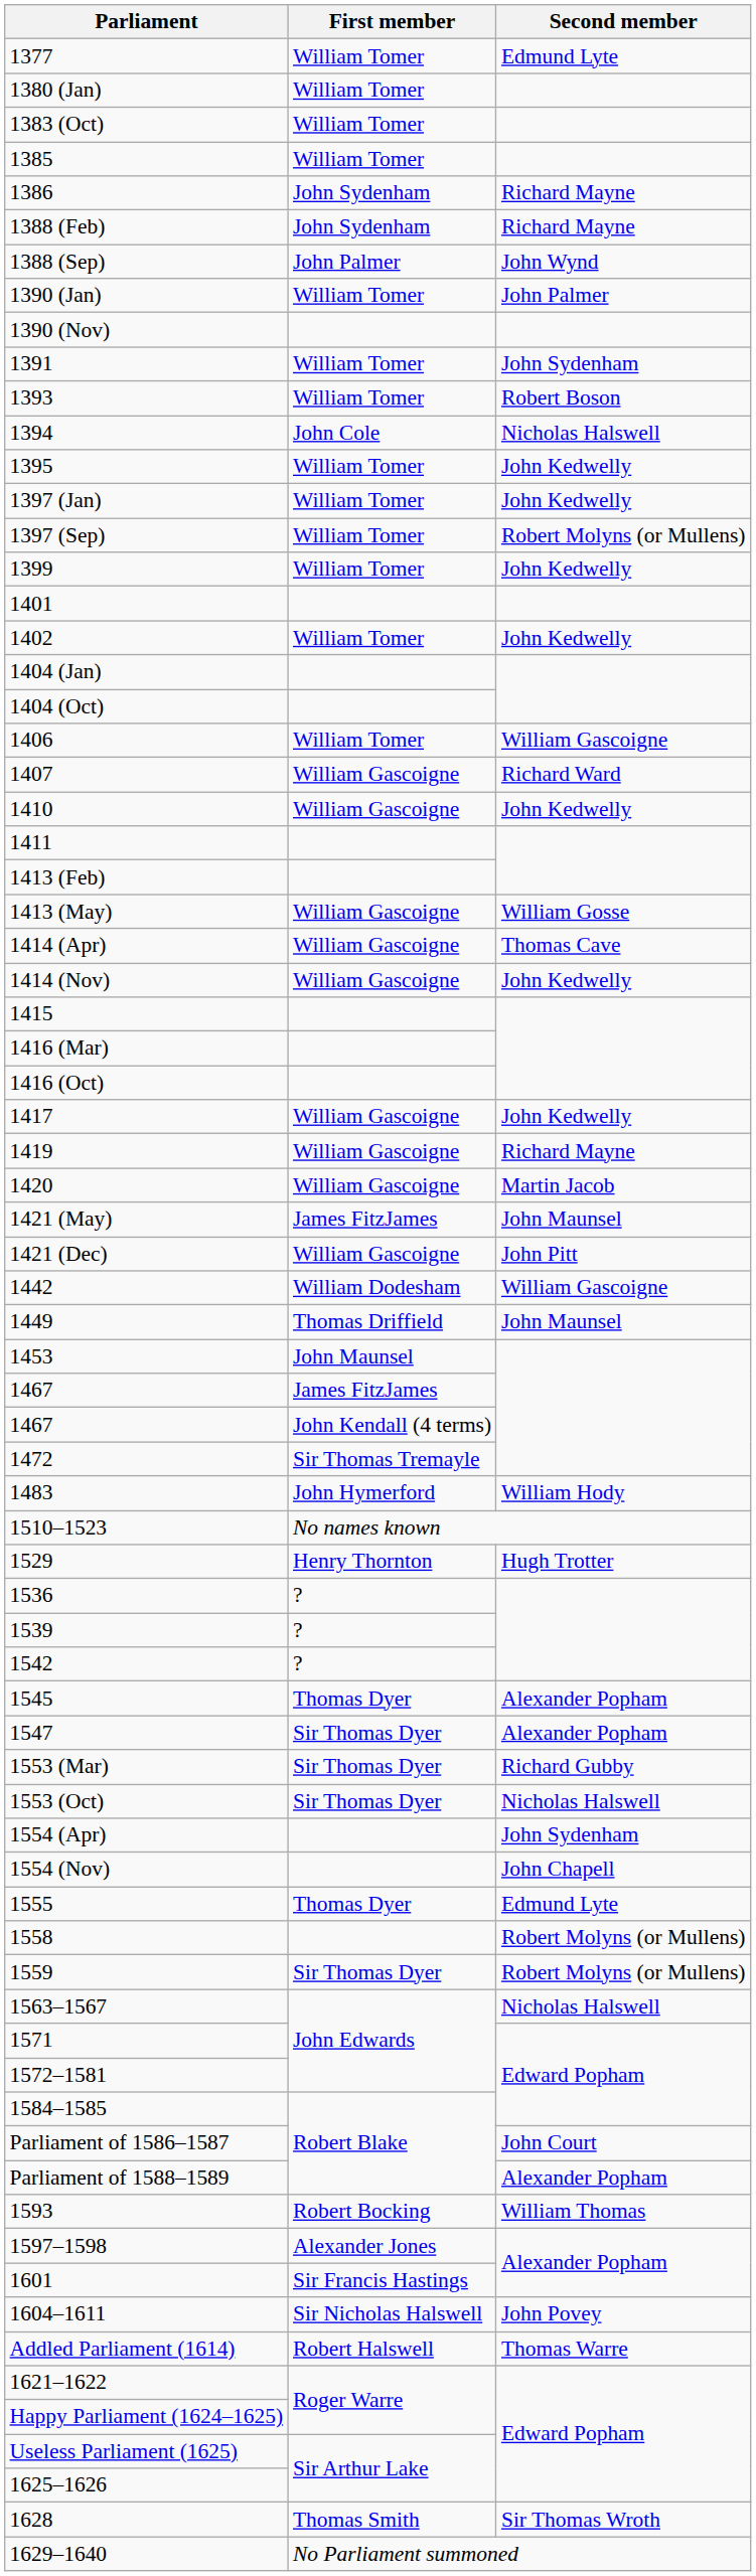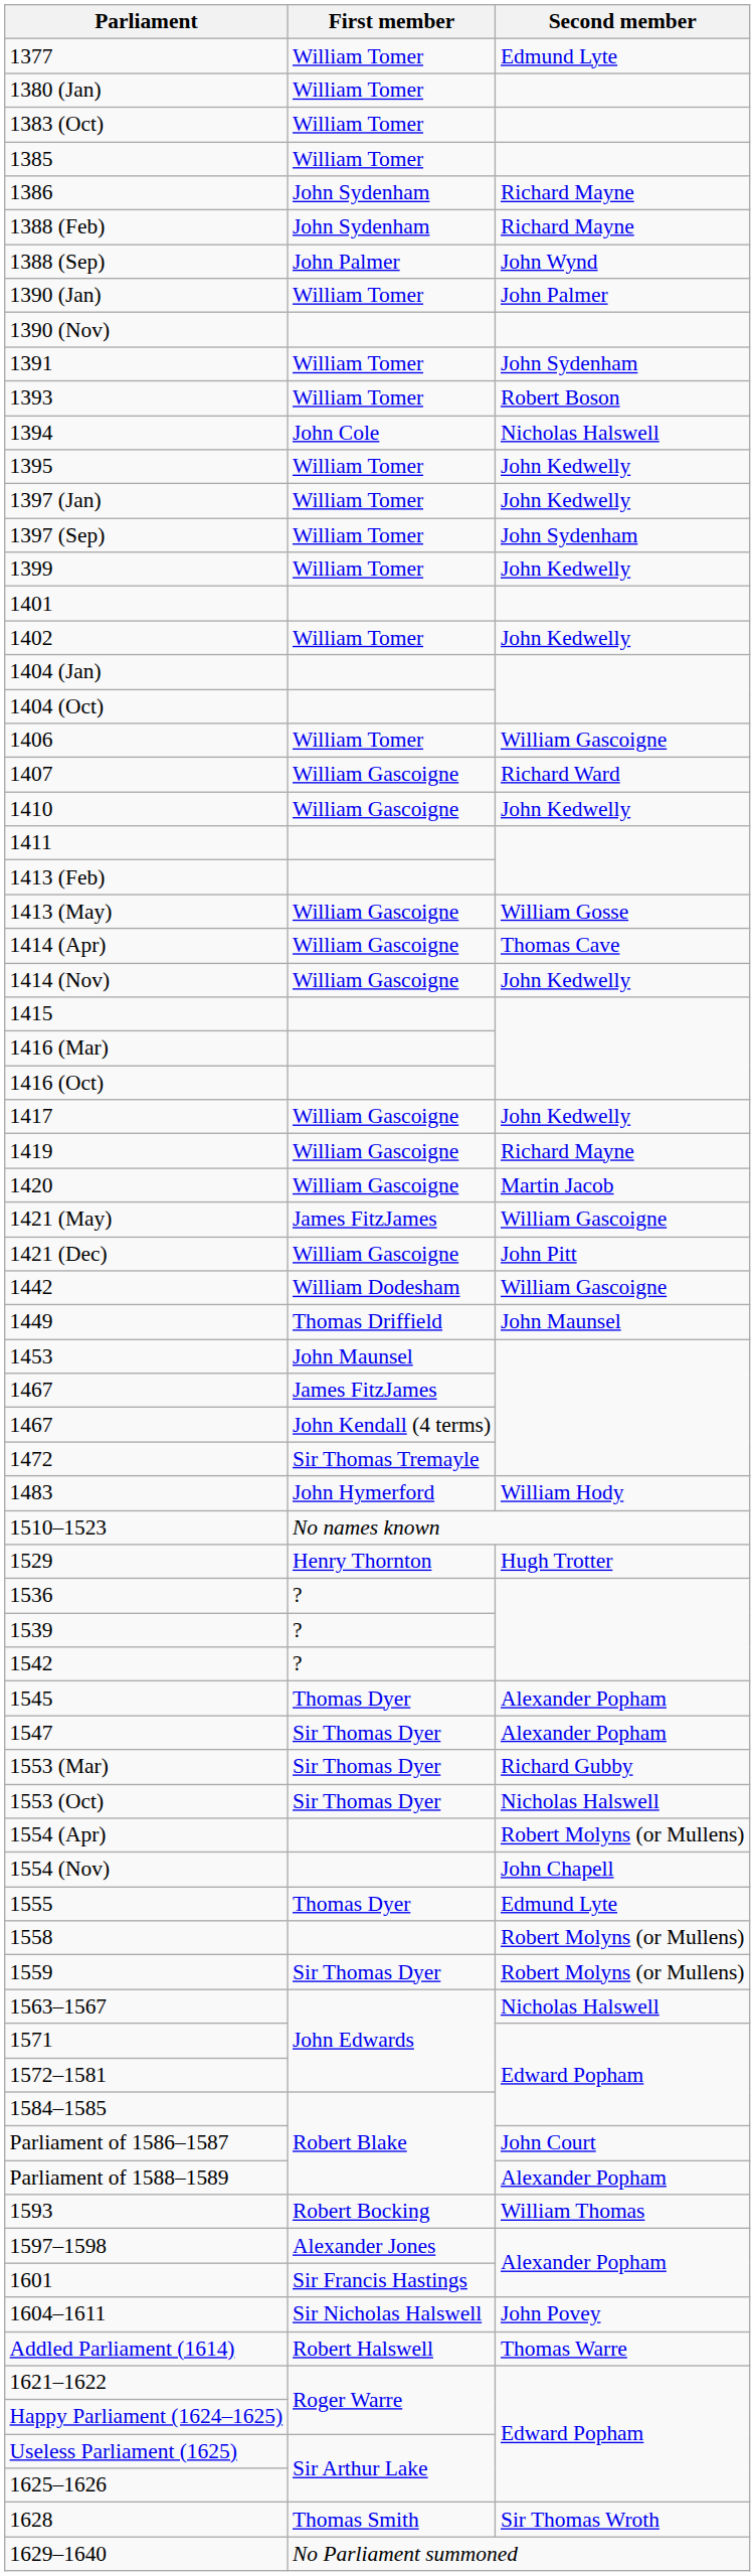1397 (Sep) | Second member: Robert Molyns (or Mullens) -> John Sydenham
1421 (May) | Second member: John Maunsel -> William Gascoigne
1554 (Apr) | Second member: John Sydenham -> Robert Molyns (or Mullens)
